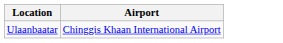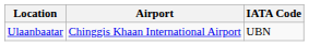+ column: IATA Code | UBN
